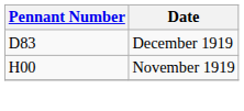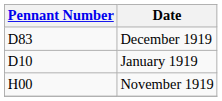+ row: D10 | January 1919
